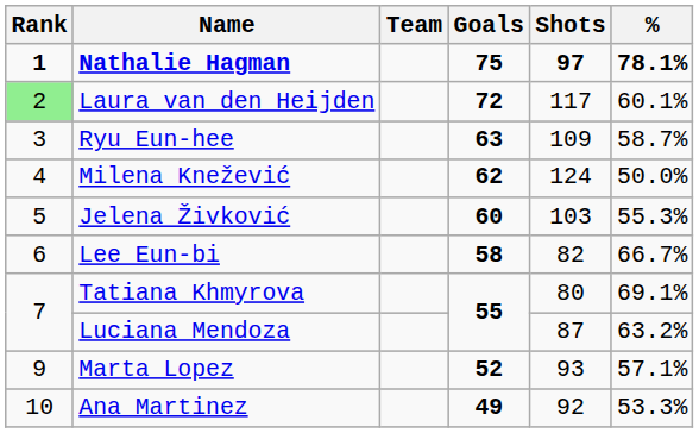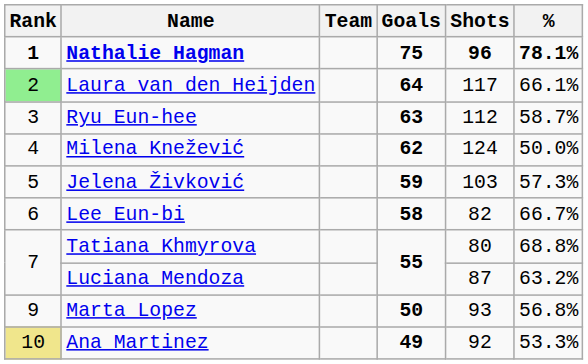Nathalie Hagman | Shots: 97 -> 96
Laura van den Heijden | Goals: 72 -> 64
Laura van den Heijden | %: 60.1% -> 66.1%
Ryu Eun-hee | Shots: 109 -> 112
Jelena Živković | Goals: 60 -> 59
Jelena Živković | %: 55.3% -> 57.3%
Tatiana Khmyrova | %: 69.1% -> 68.8%
Marta Lopez | Goals: 52 -> 50
Marta Lopez | %: 57.1% -> 56.8%
Ana Martinez | Rank: no background -> khaki background
